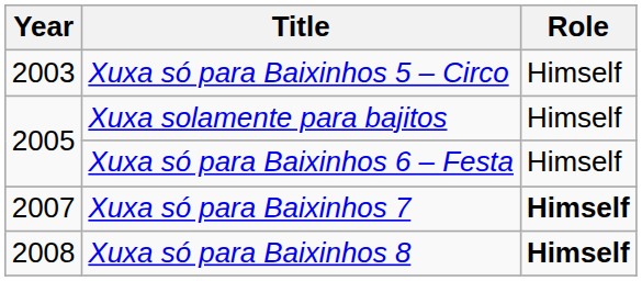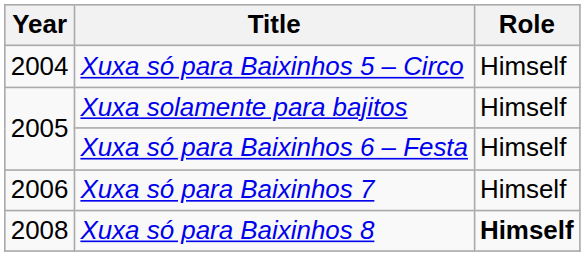Xuxa só para Baixinhos 5 – Circo | Year: 2003 -> 2004
Xuxa só para Baixinhos 7 | Year: 2007 -> 2006
Xuxa só para Baixinhos 7 | Role: bold -> normal
